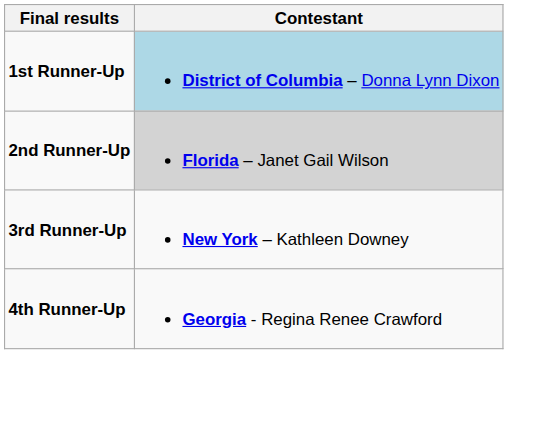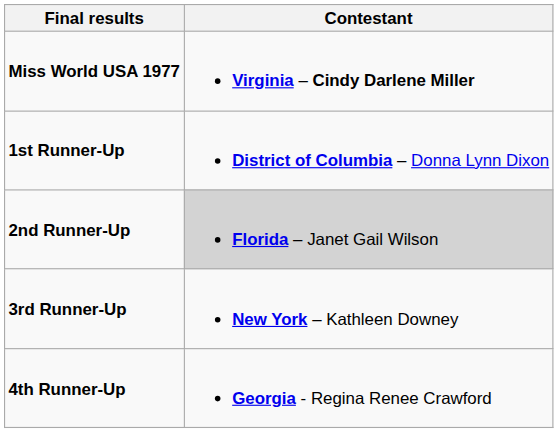+ row: Miss World USA 1977 | Virginia – Cindy Darlene Miller
1st Runner-Up | Contestant: lightblue background -> no background
